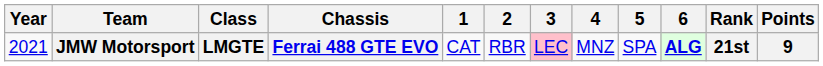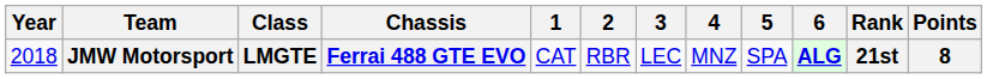JMW Motorsport | Year: 2021 -> 2018
JMW Motorsport | 3: pink background -> no background
JMW Motorsport | Points: 9 -> 8
